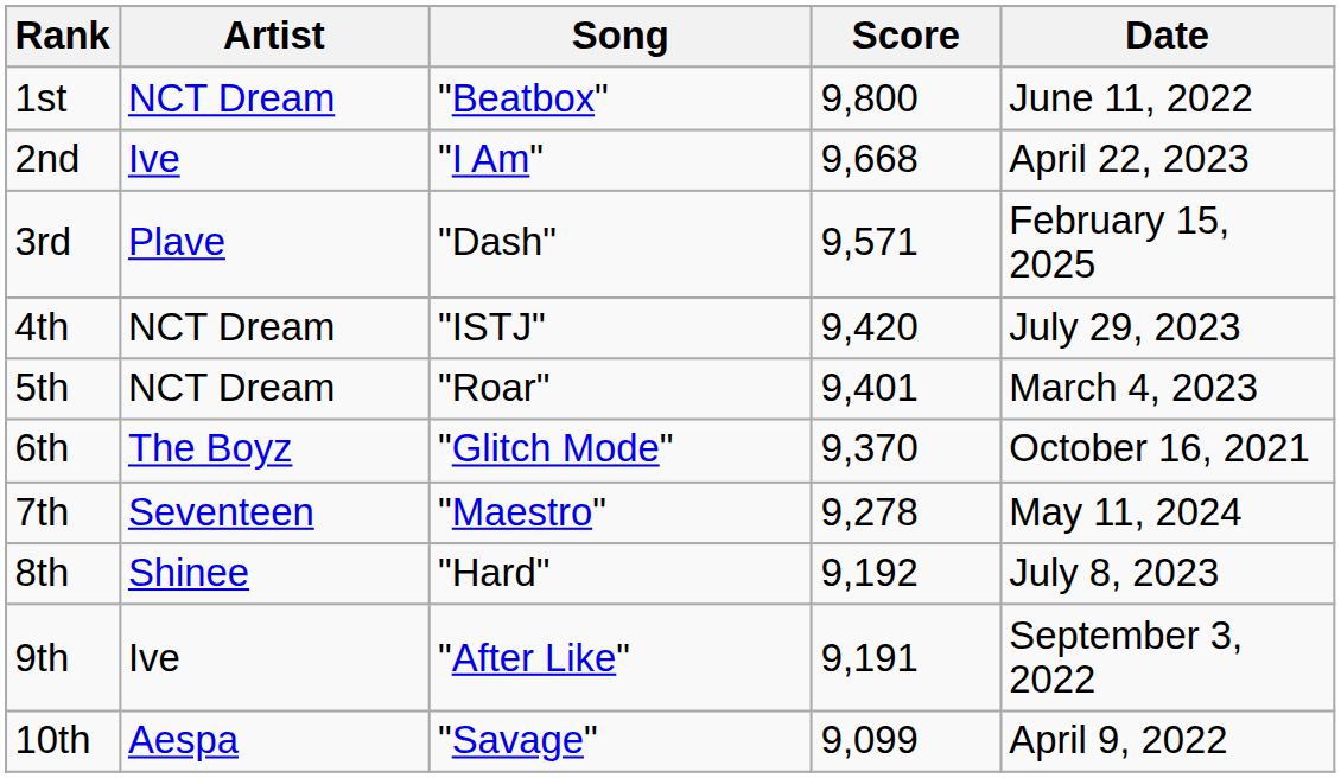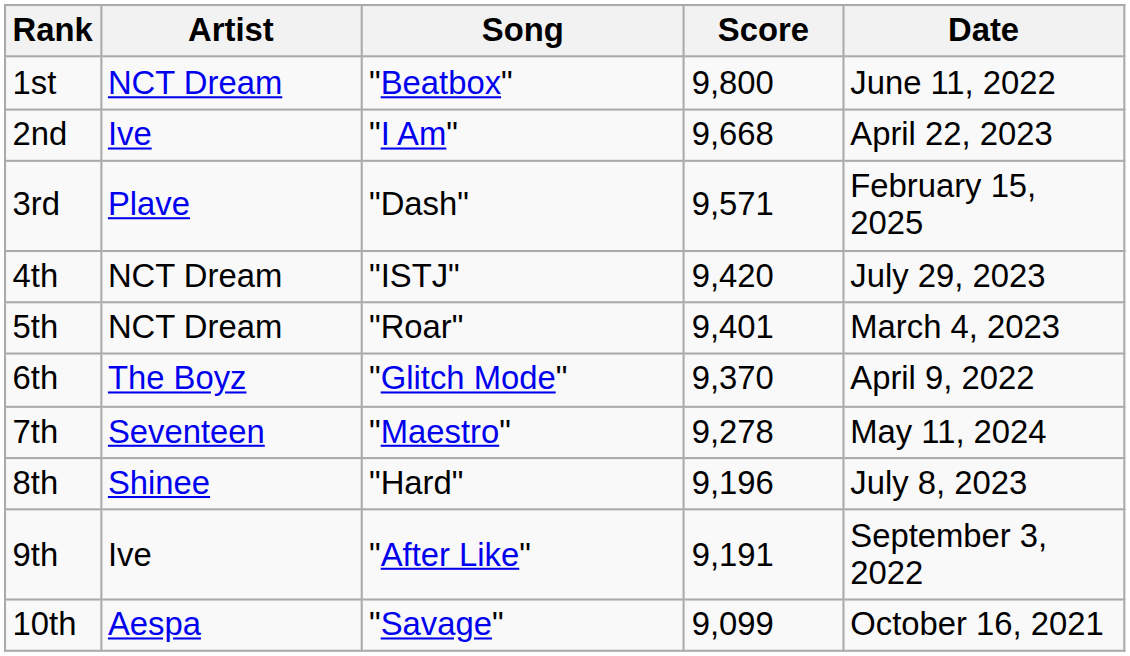6th | Date: October 16, 2021 -> April 9, 2022
8th | Score: 9,192 -> 9,196
10th | Date: April 9, 2022 -> October 16, 2021
